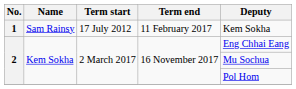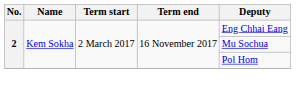- row: 1 | Sam Rainsy | 17 July 2012 | 11 February 2017 | Kem Sokha
